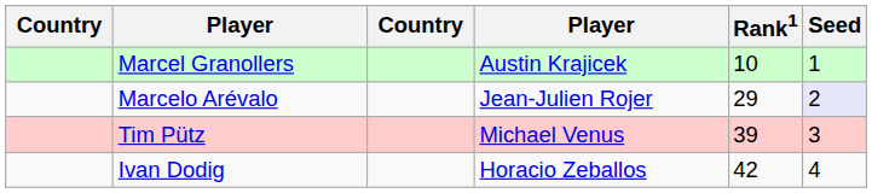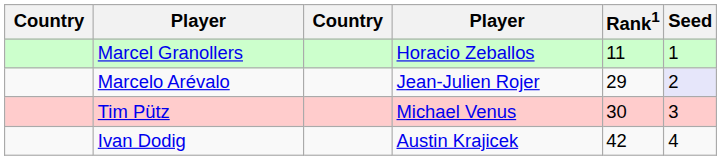Marcel Granollers | column 4: Austin Krajicek -> Horacio Zeballos
Marcel Granollers | Rank1: 10 -> 11
Tim Pütz | Rank1: 39 -> 30
Ivan Dodig | column 4: Horacio Zeballos -> Austin Krajicek
